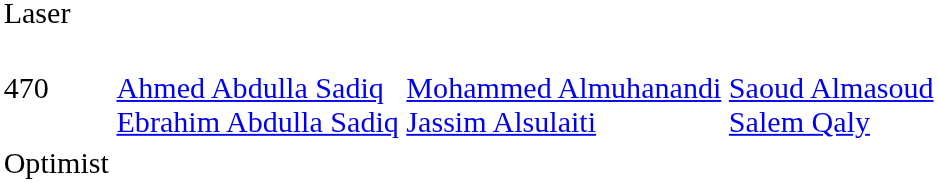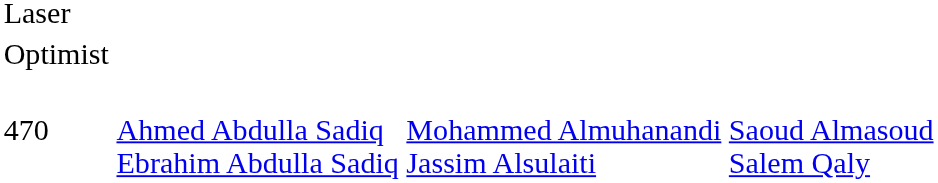rows swapped: Optimist <-> 470
